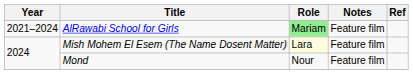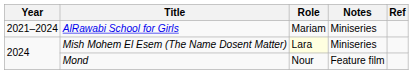AlRawabi School for Girls | Role: lightgreen background -> no background
AlRawabi School for Girls | Notes: Feature film -> Miniseries
Mish Mohem El Esem (The Name Dosent Matter) | Notes: Feature film -> Miniseries
